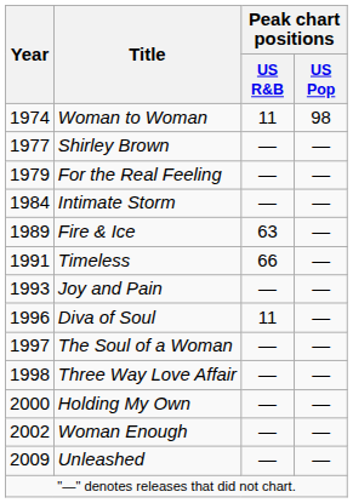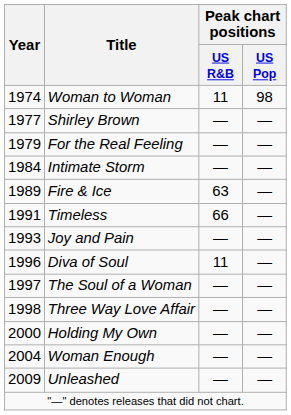Woman Enough | Year: 2002 -> 2004
